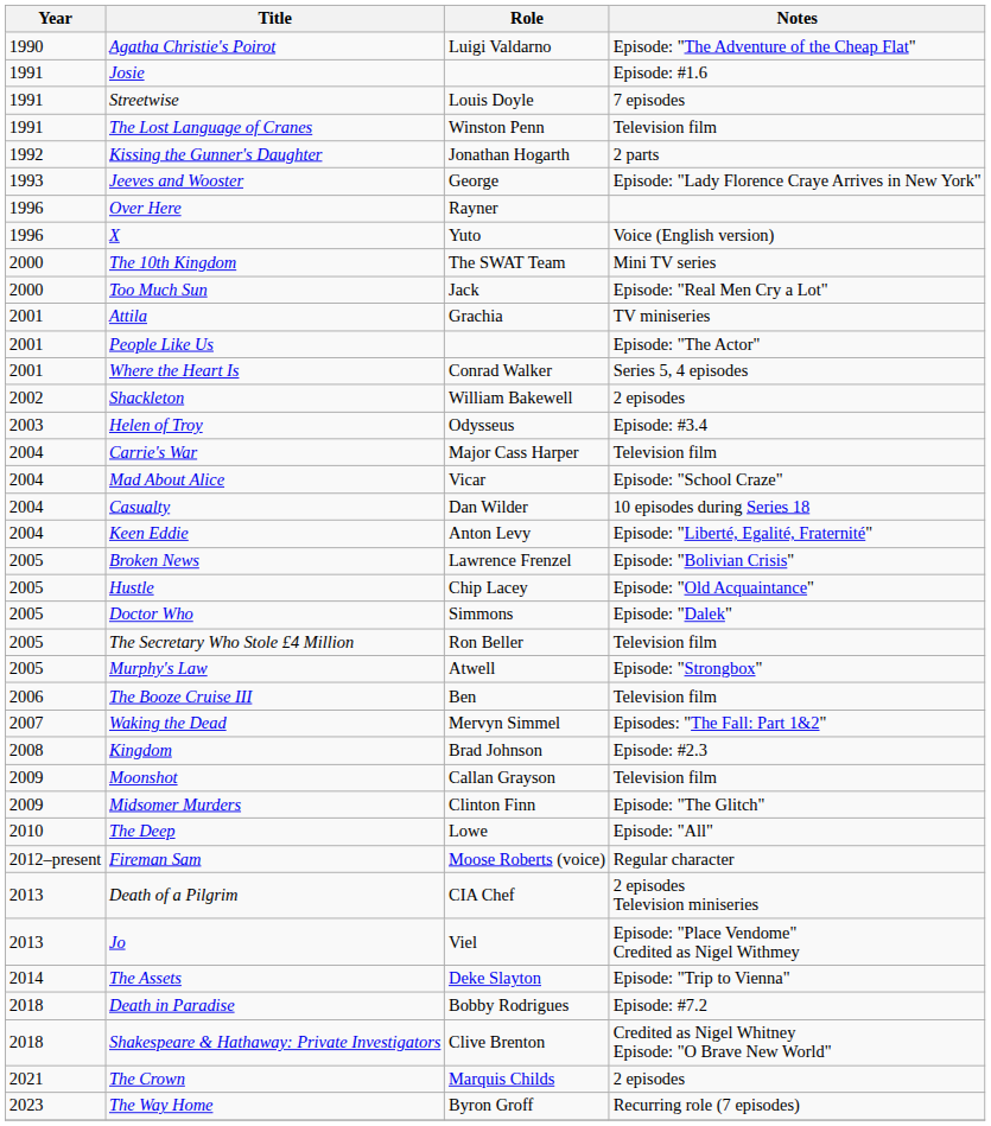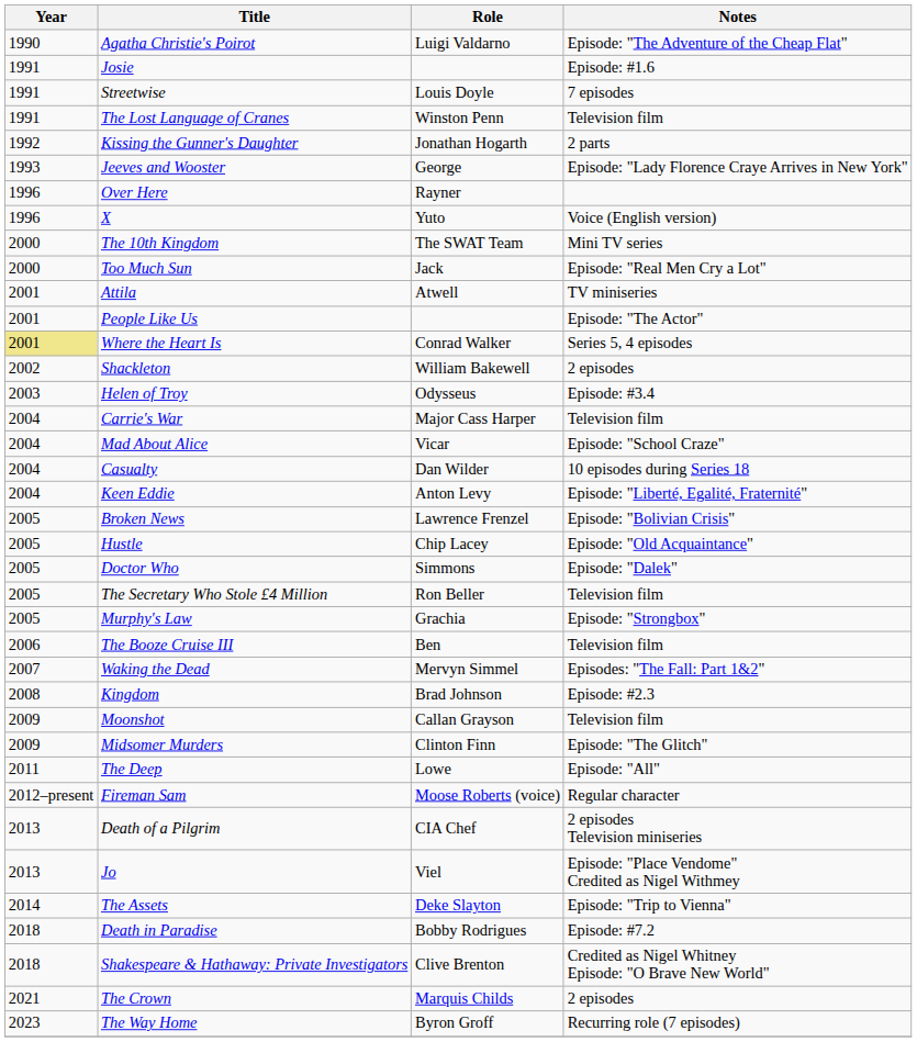Attila | Role: Grachia -> Atwell
Where the Heart Is | Year: no background -> khaki background
Murphy's Law | Role: Atwell -> Grachia
The Deep | Year: 2010 -> 2011
